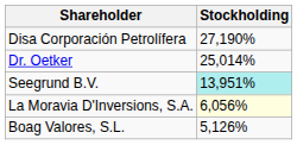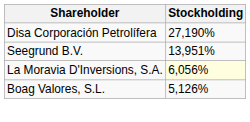- row: Dr. Oetker | 25,014%
Seegrund B.V. | Stockholding: paleturquoise background -> no background
